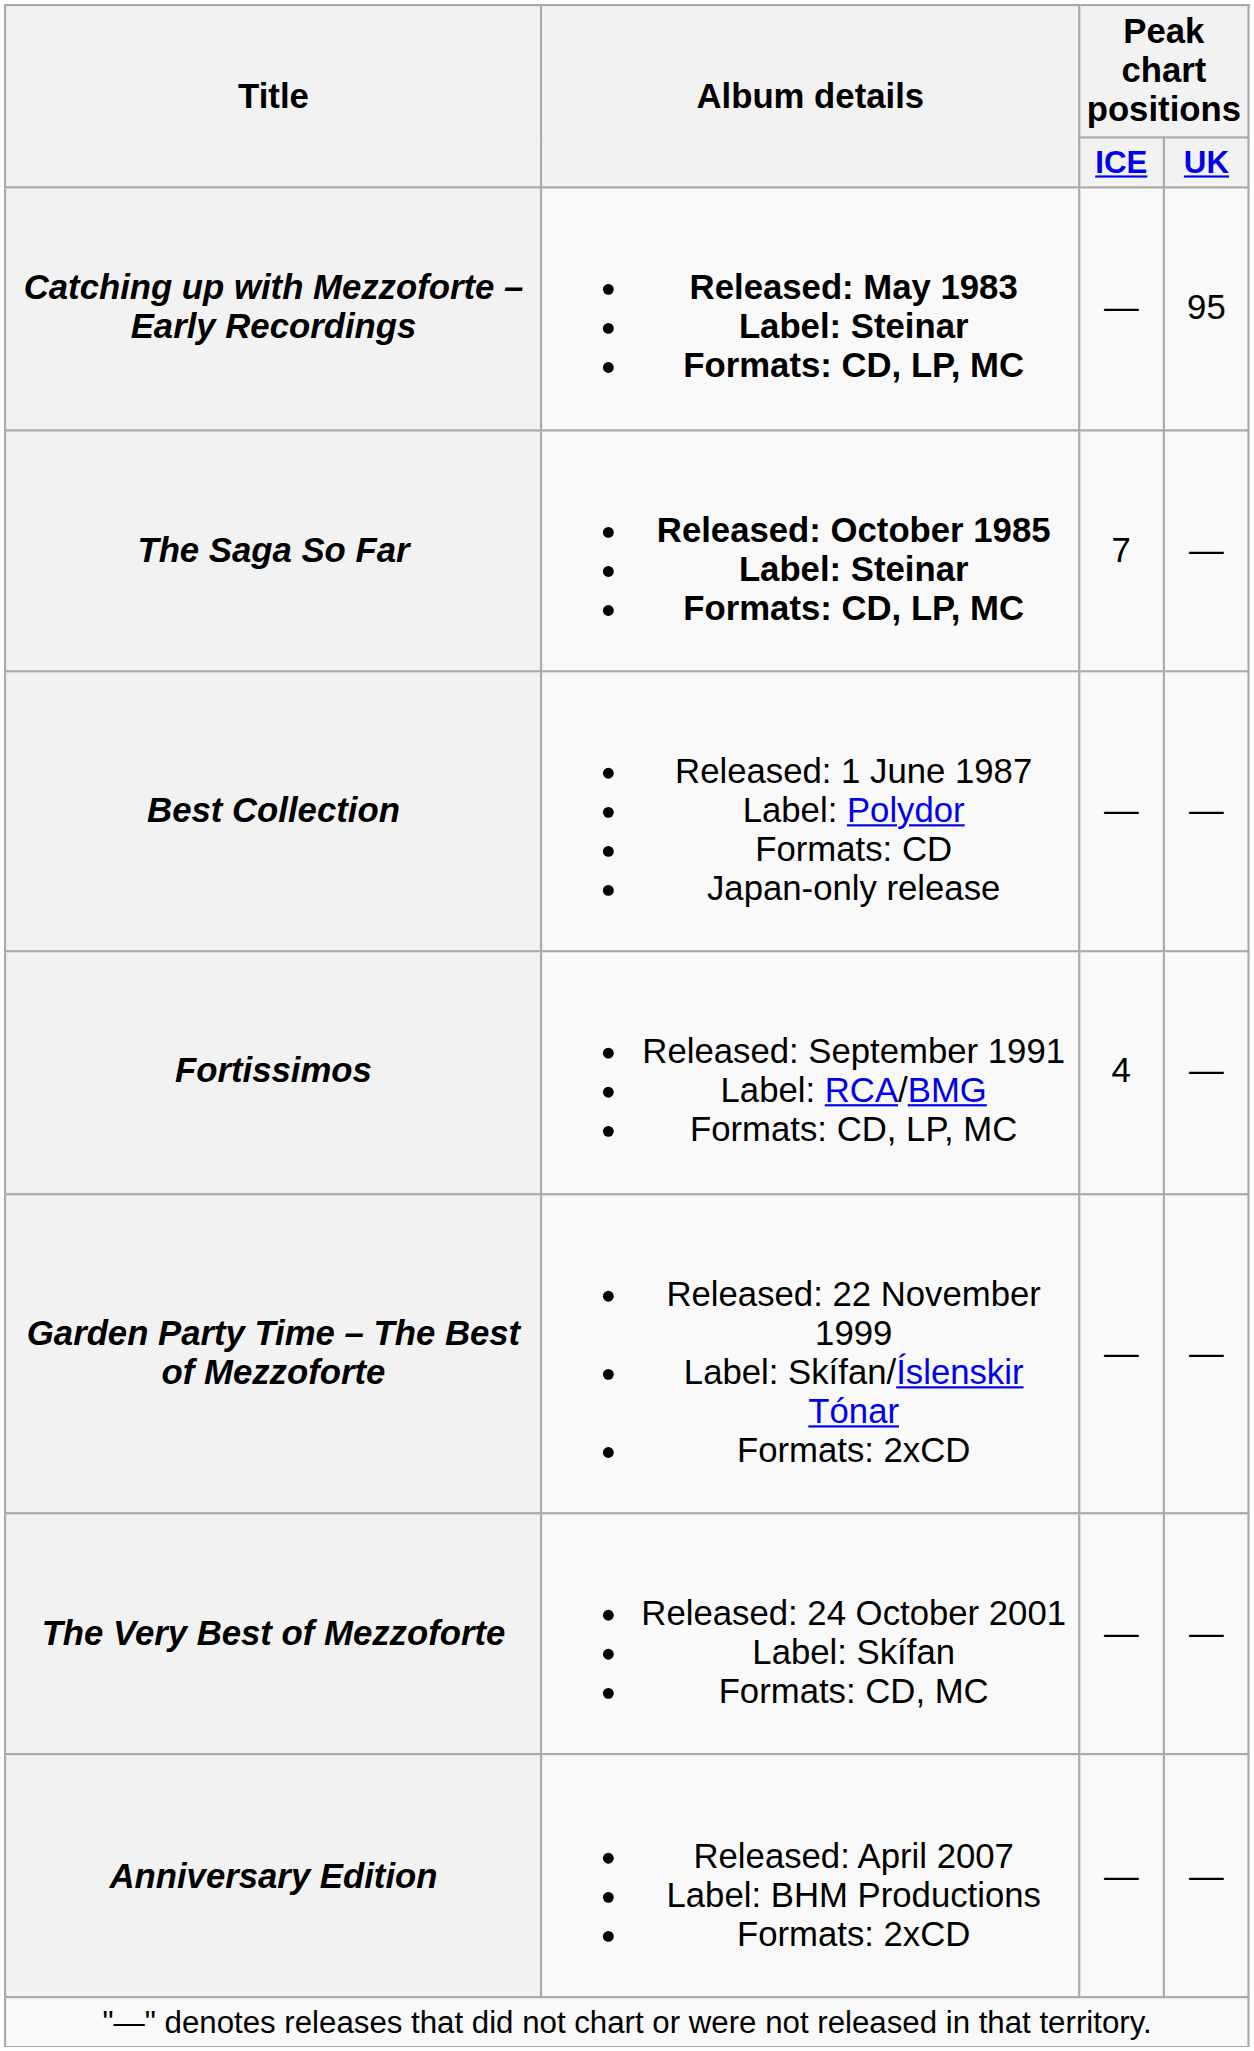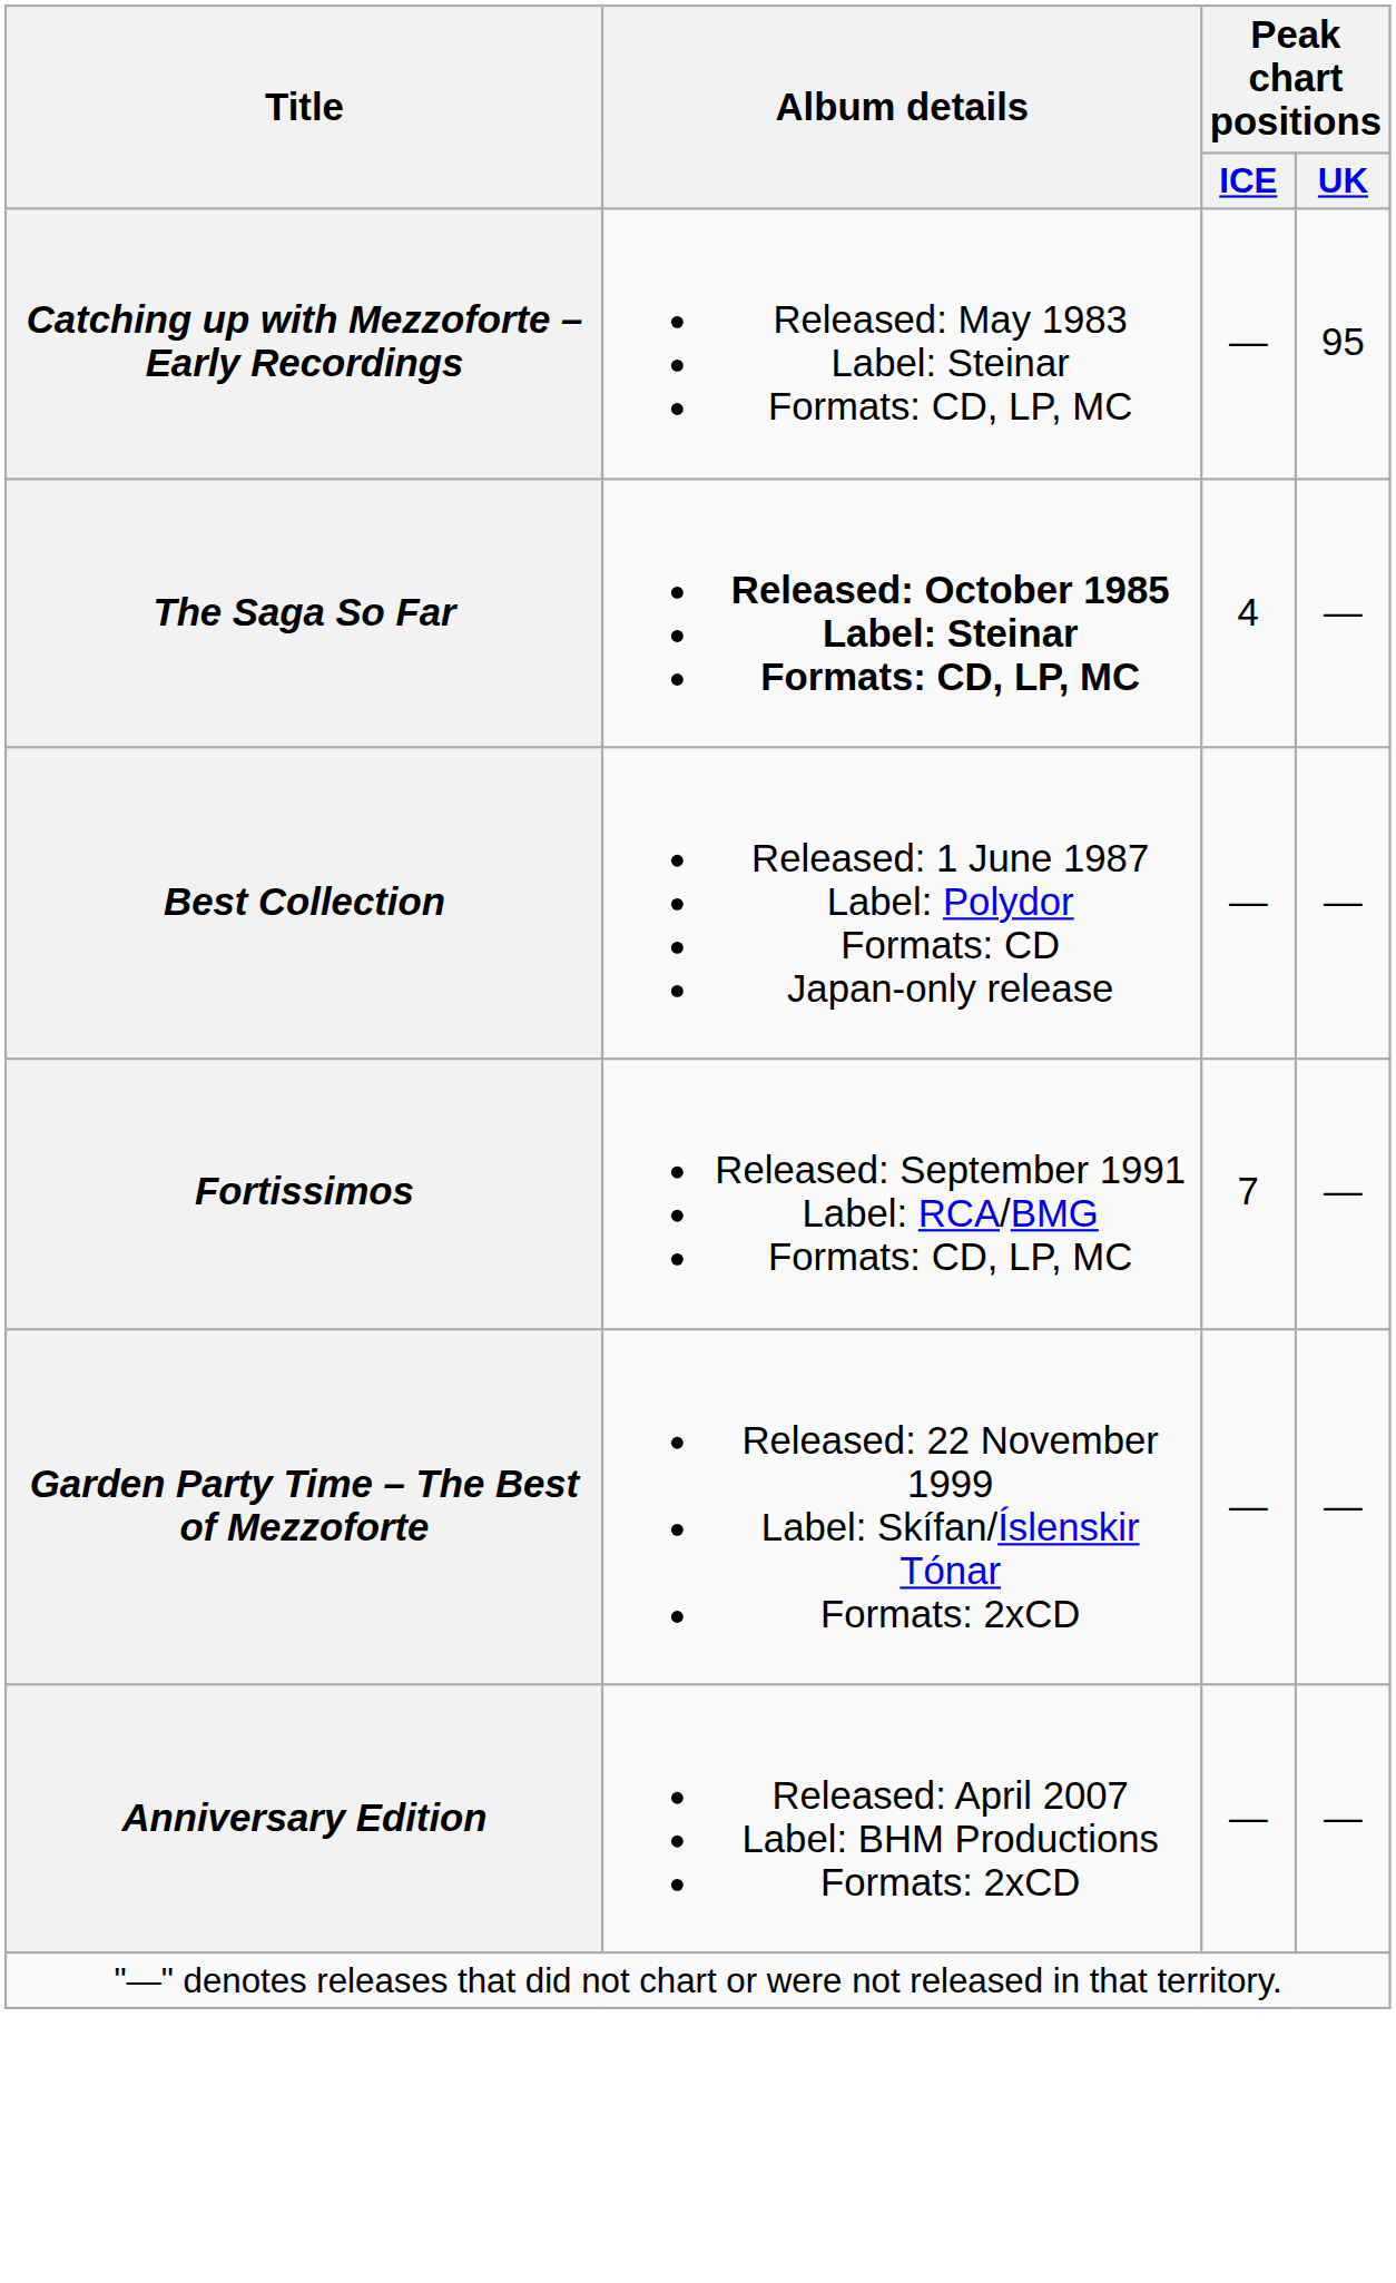Catching up with Mezzoforte – Early Recordings | Album details: bold -> normal
The Saga So Far | Peak chart positions / ICE: 7 -> 4
Fortissimos | Peak chart positions / ICE: 4 -> 7
- row: The Very Best of Mezzoforte | Released: 24 October 2001 Label: Skífan Formats: CD, MC | — | —
